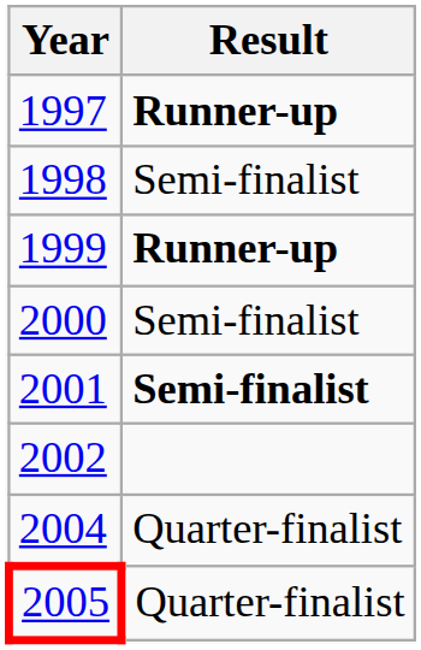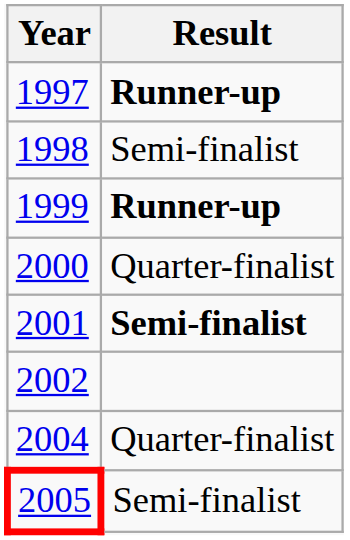2000 | Result: Semi-finalist -> Quarter-finalist
2005 | Result: Quarter-finalist -> Semi-finalist
